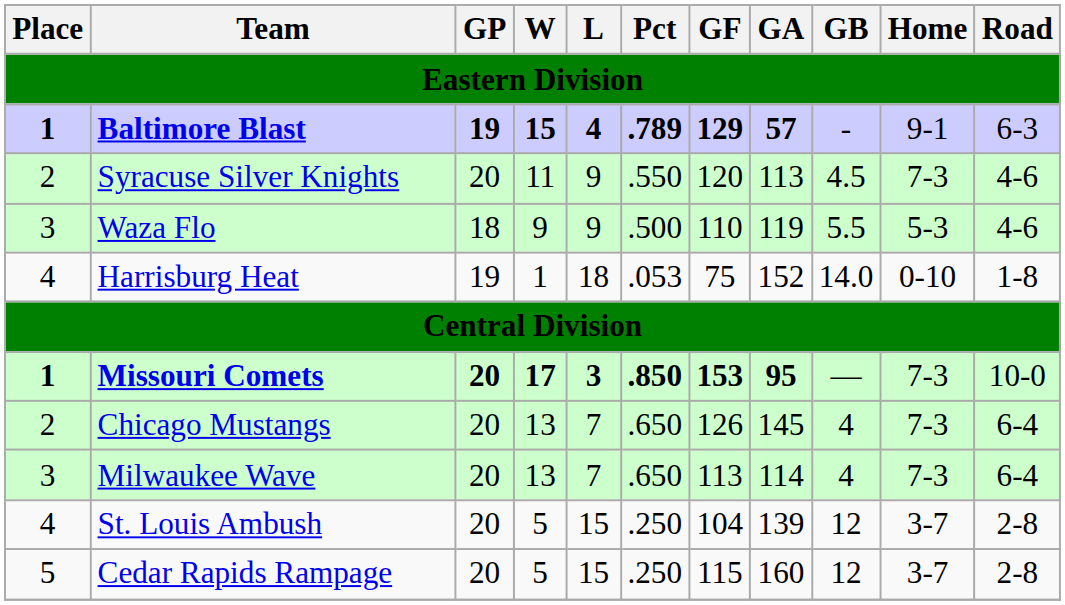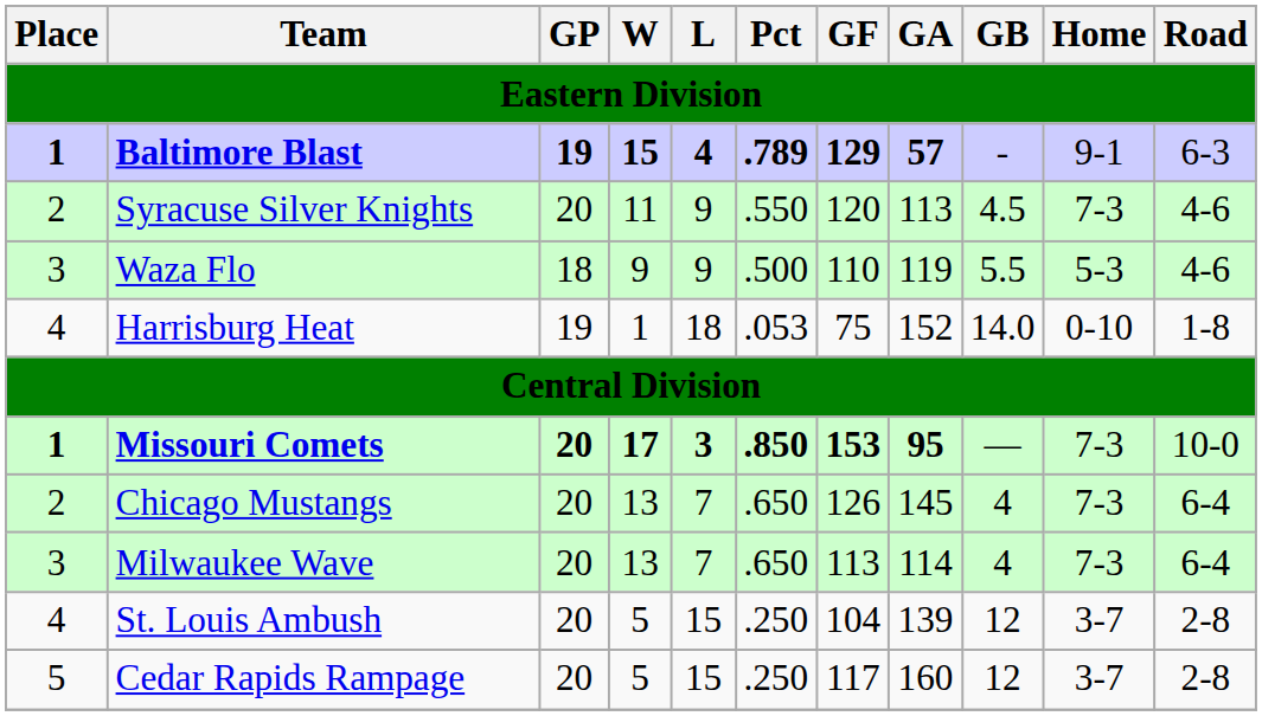Cedar Rapids Rampage | GF: 115 -> 117
